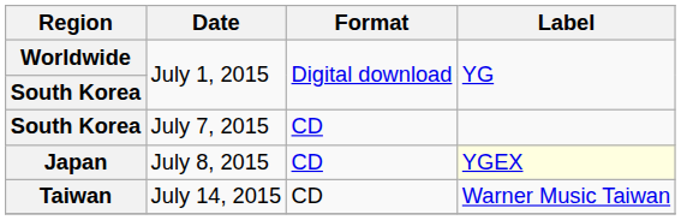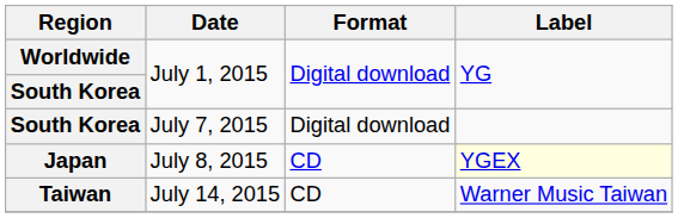South Korea / July 7, 2015 | Format: CD -> Digital download
